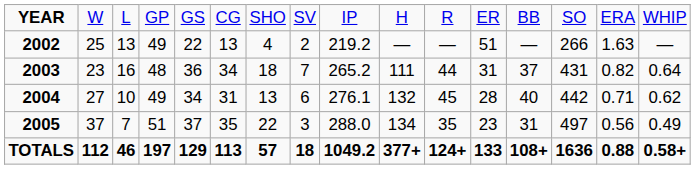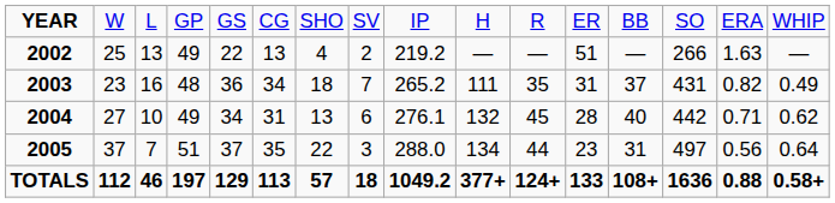2003 | column 11: 44 -> 35
2003 | column 16: 0.64 -> 0.49
2005 | column 11: 35 -> 44
2005 | column 16: 0.49 -> 0.64
